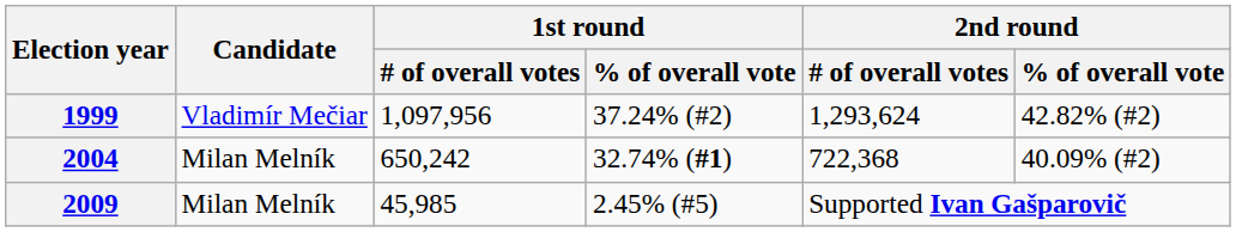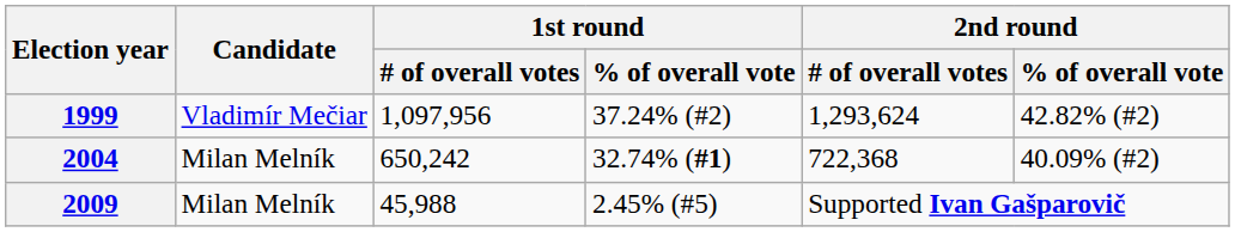2009 | 1st round / # of overall votes: 45,985 -> 45,988
